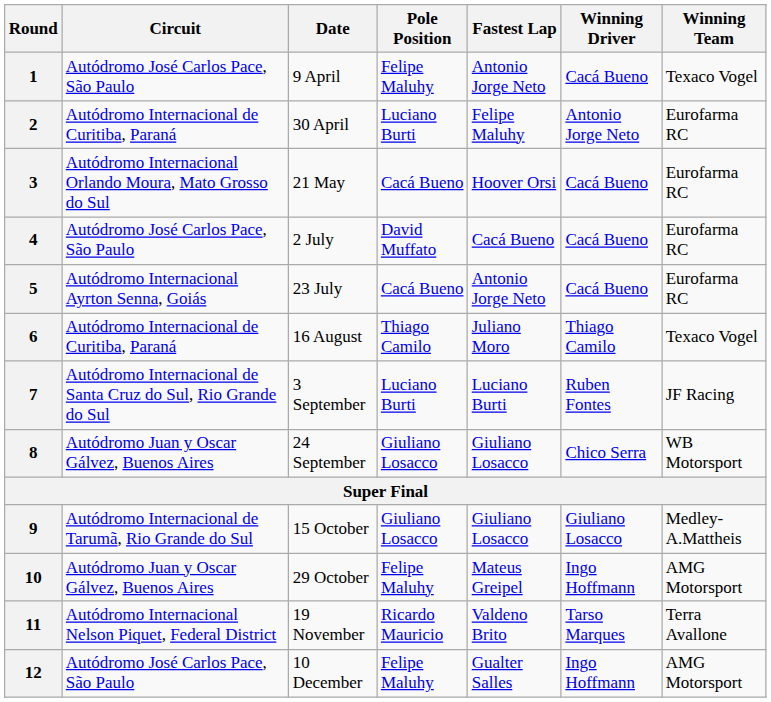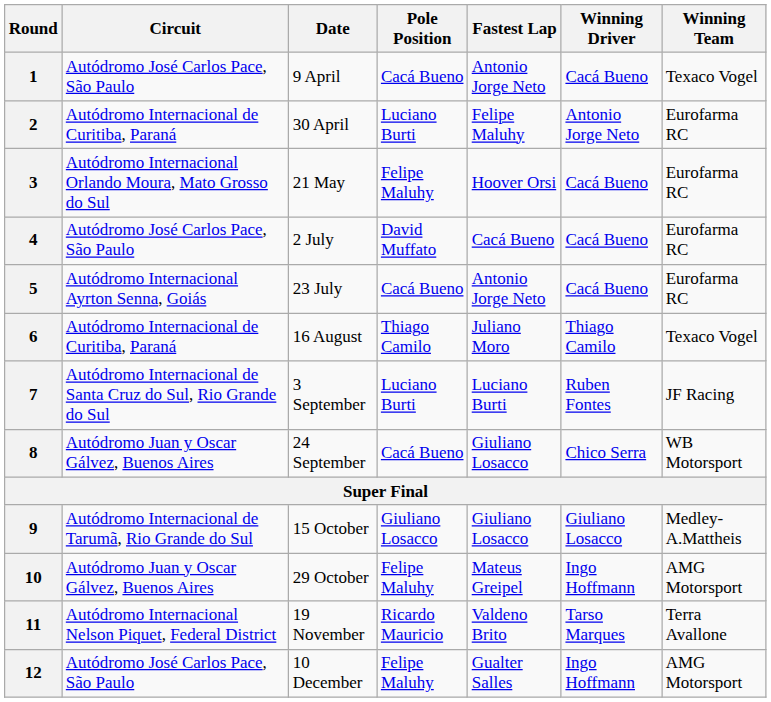1 | Pole Position: Felipe Maluhy -> Cacá Bueno
3 | Pole Position: Cacá Bueno -> Felipe Maluhy
8 | Pole Position: Giuliano Losacco -> Cacá Bueno
